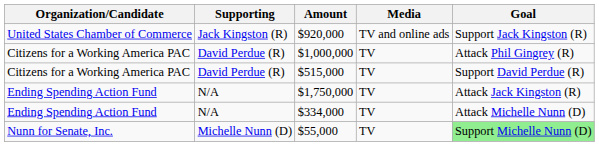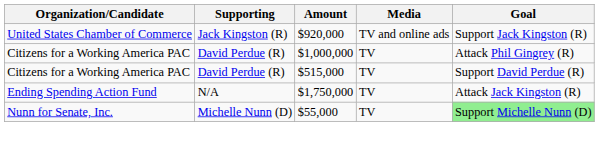- row: Ending Spending Action Fund | N/A | $334,000 | TV | Attack Michelle Nunn (D)
